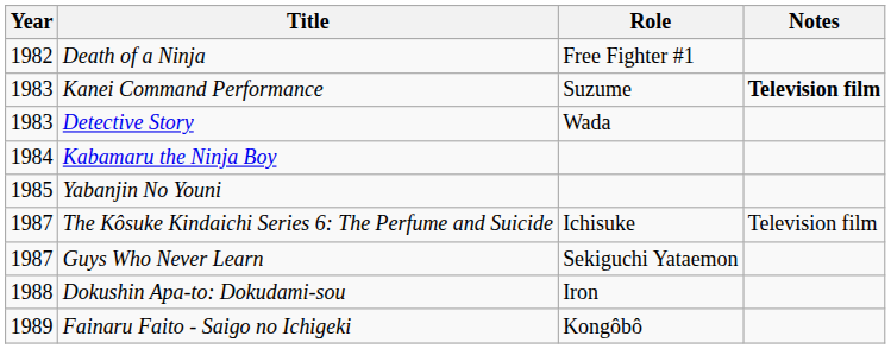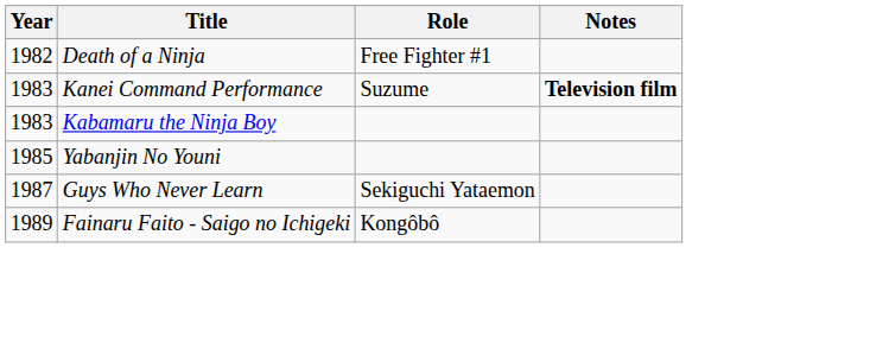- row: 1983 | Detective Story | Wada
Kabamaru the Ninja Boy | Year: 1984 -> 1983
- row: 1987 | The Kôsuke Kindaichi Series 6: The Perfume and Suicide | Ichisuke | Television film
- row: 1988 | Dokushin Apa-to: Dokudami-sou | Iron
